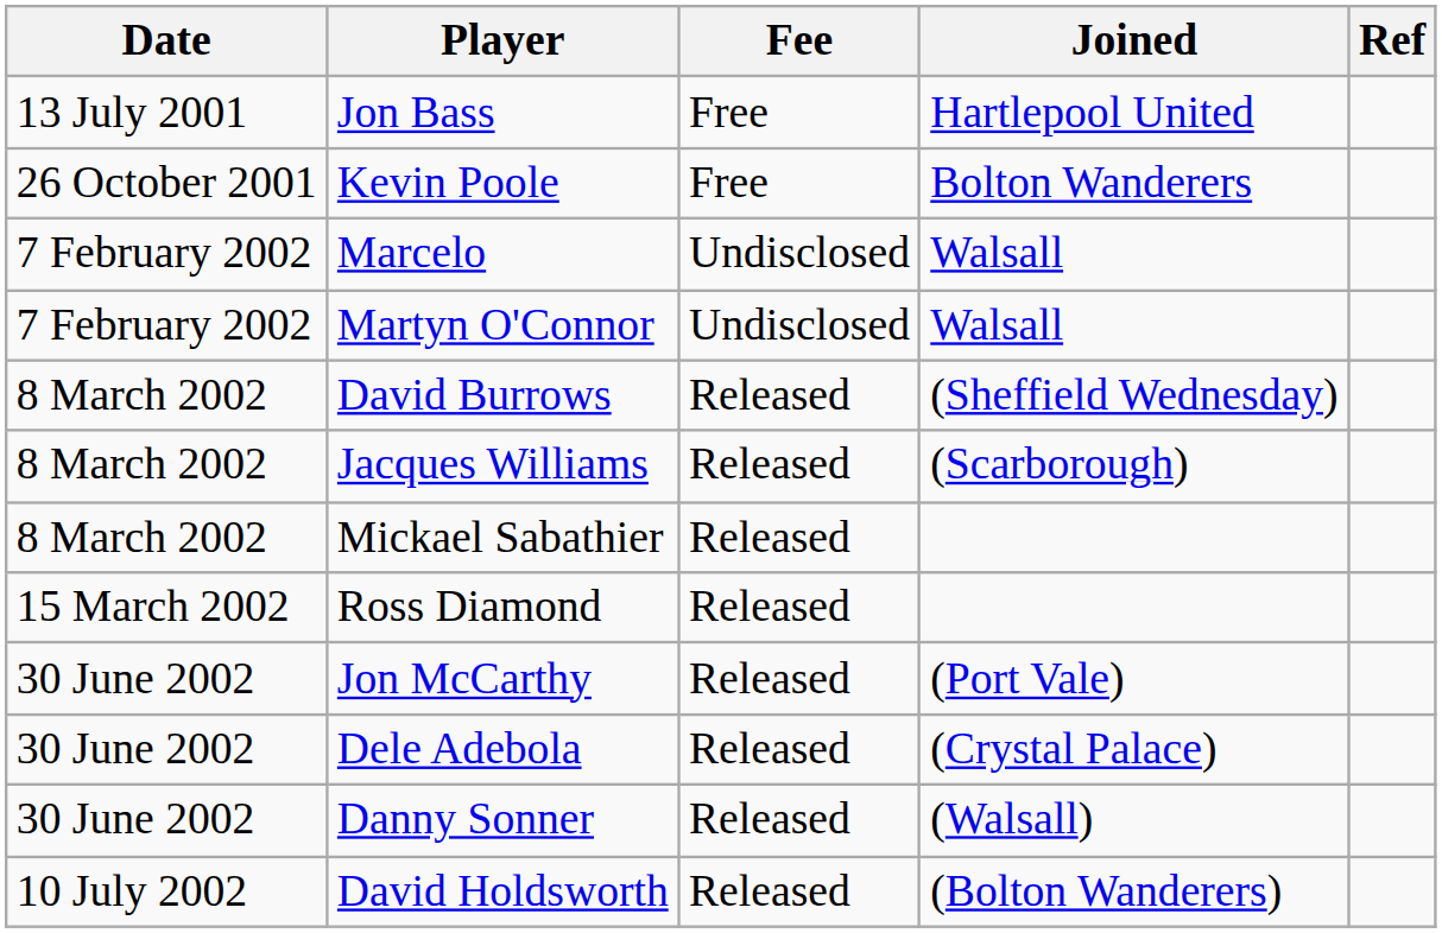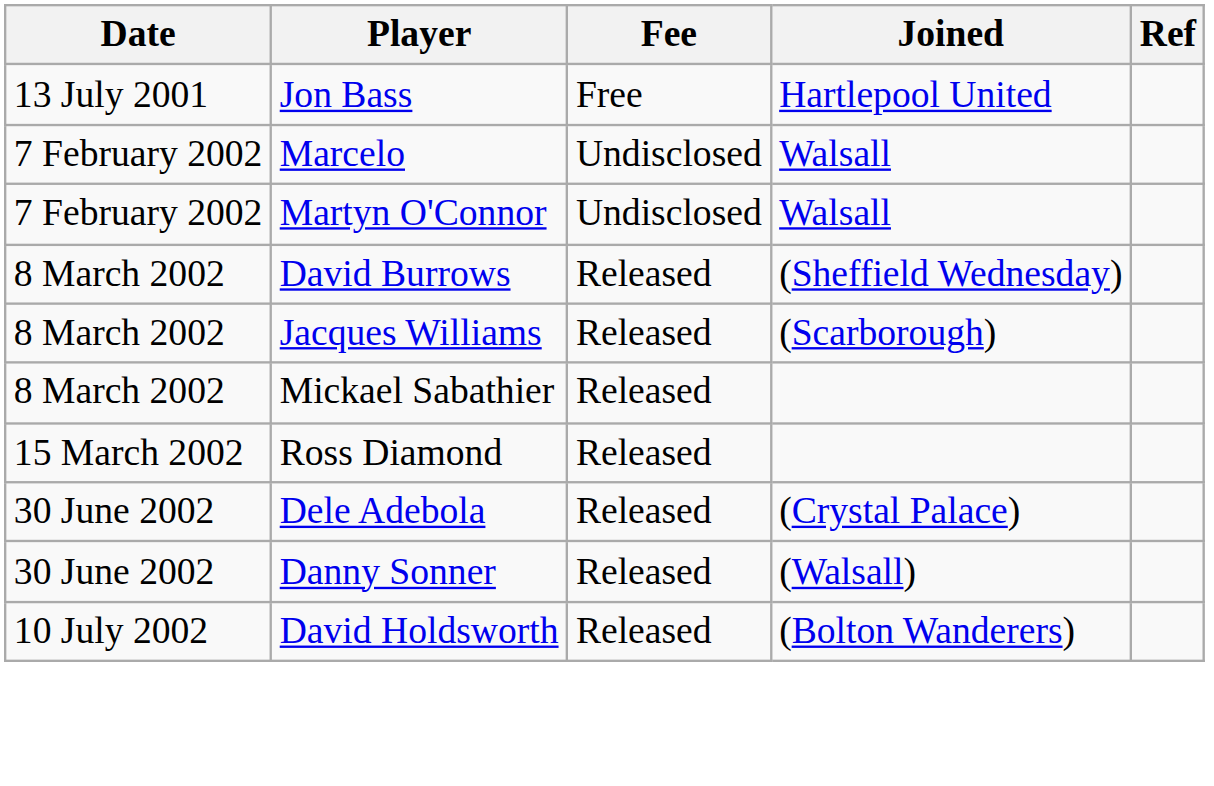- row: 26 October 2001 | Kevin Poole | Free | Bolton Wanderers
- row: 30 June 2002 | Jon McCarthy | Released | (Port Vale)
